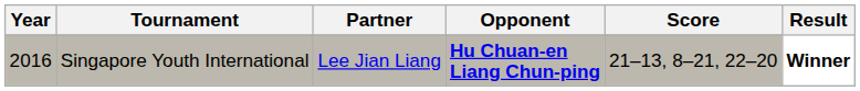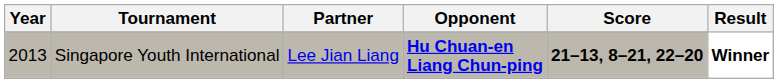Singapore Youth International | Year: 2016 -> 2013
Singapore Youth International | Score: normal -> bold
